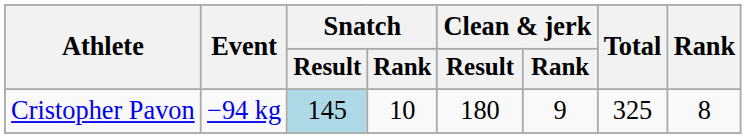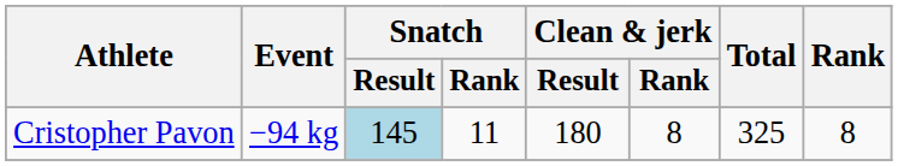Cristopher Pavon | Snatch / Rank: 10 -> 11
Cristopher Pavon | Clean & jerk / Rank: 9 -> 8
